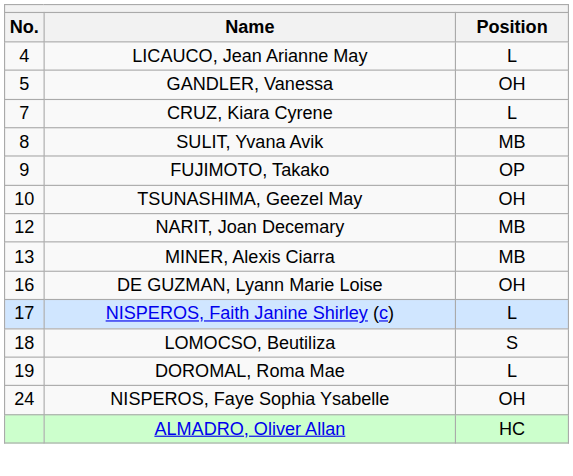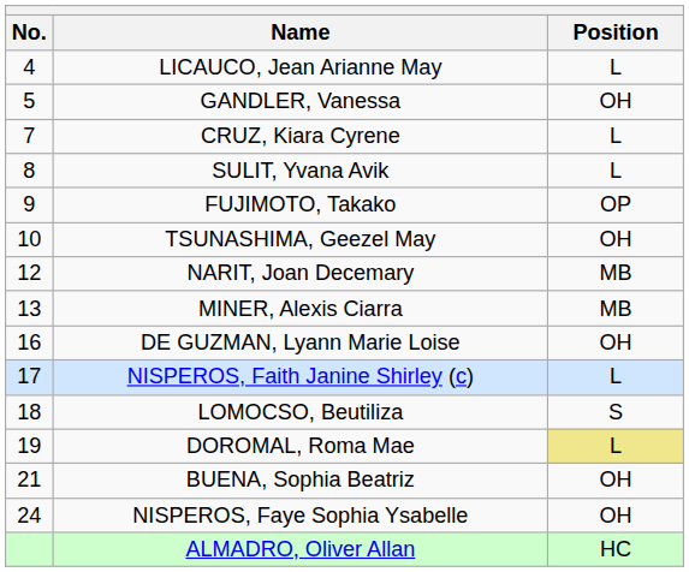SULIT, Yvana Avik | Position: MB -> L
DOROMAL, Roma Mae | Position: no background -> khaki background
+ row: 21 | BUENA, Sophia Beatriz | OH
